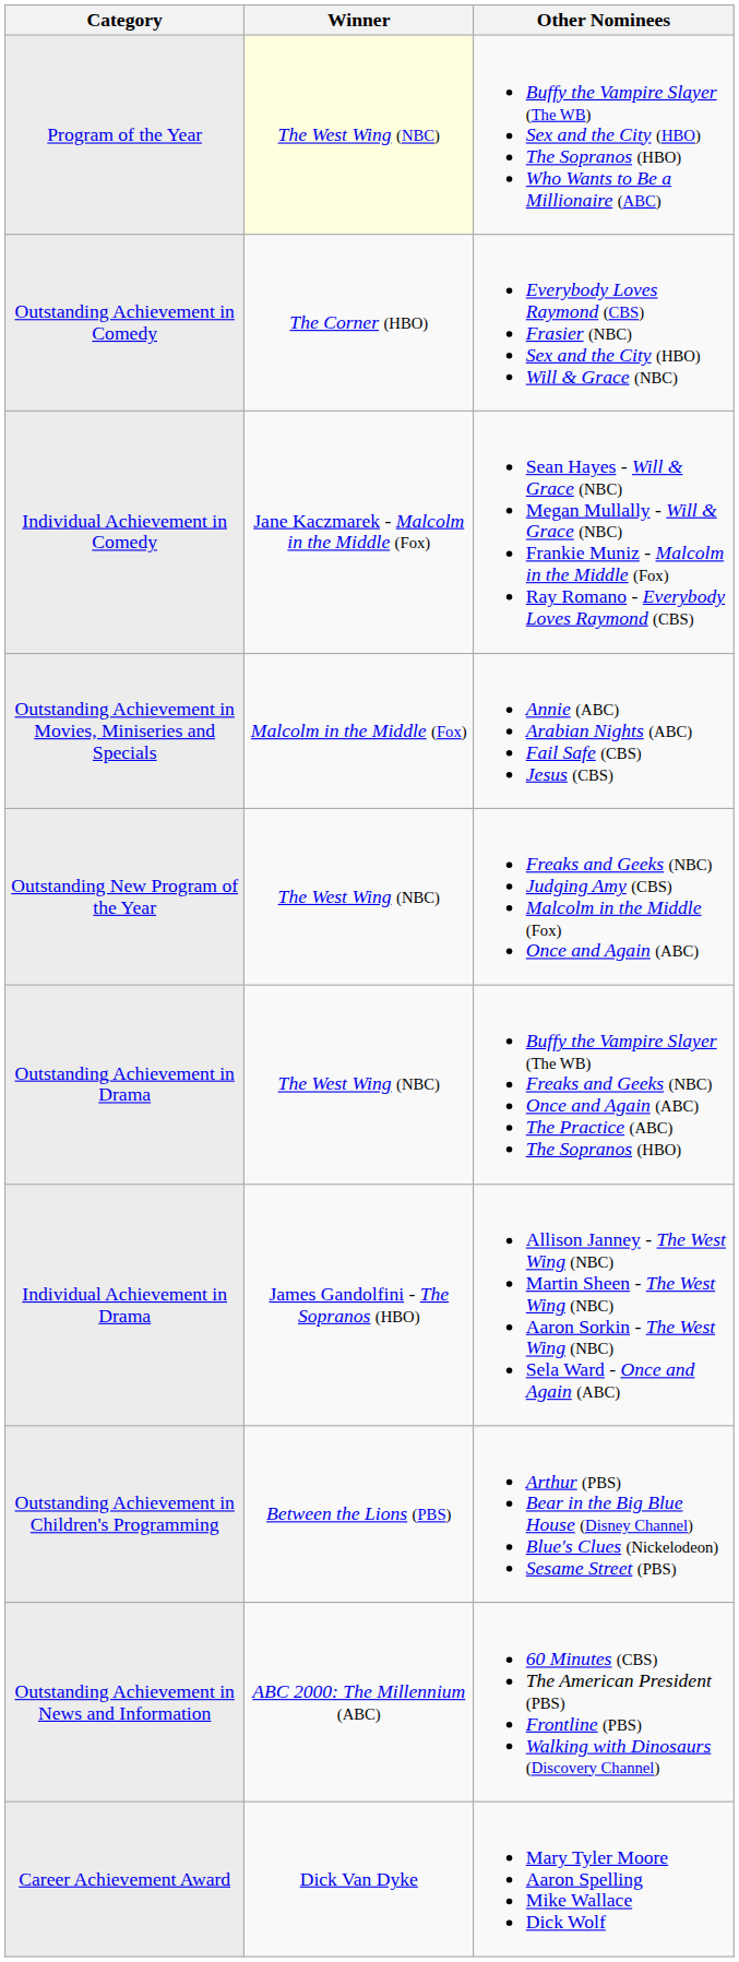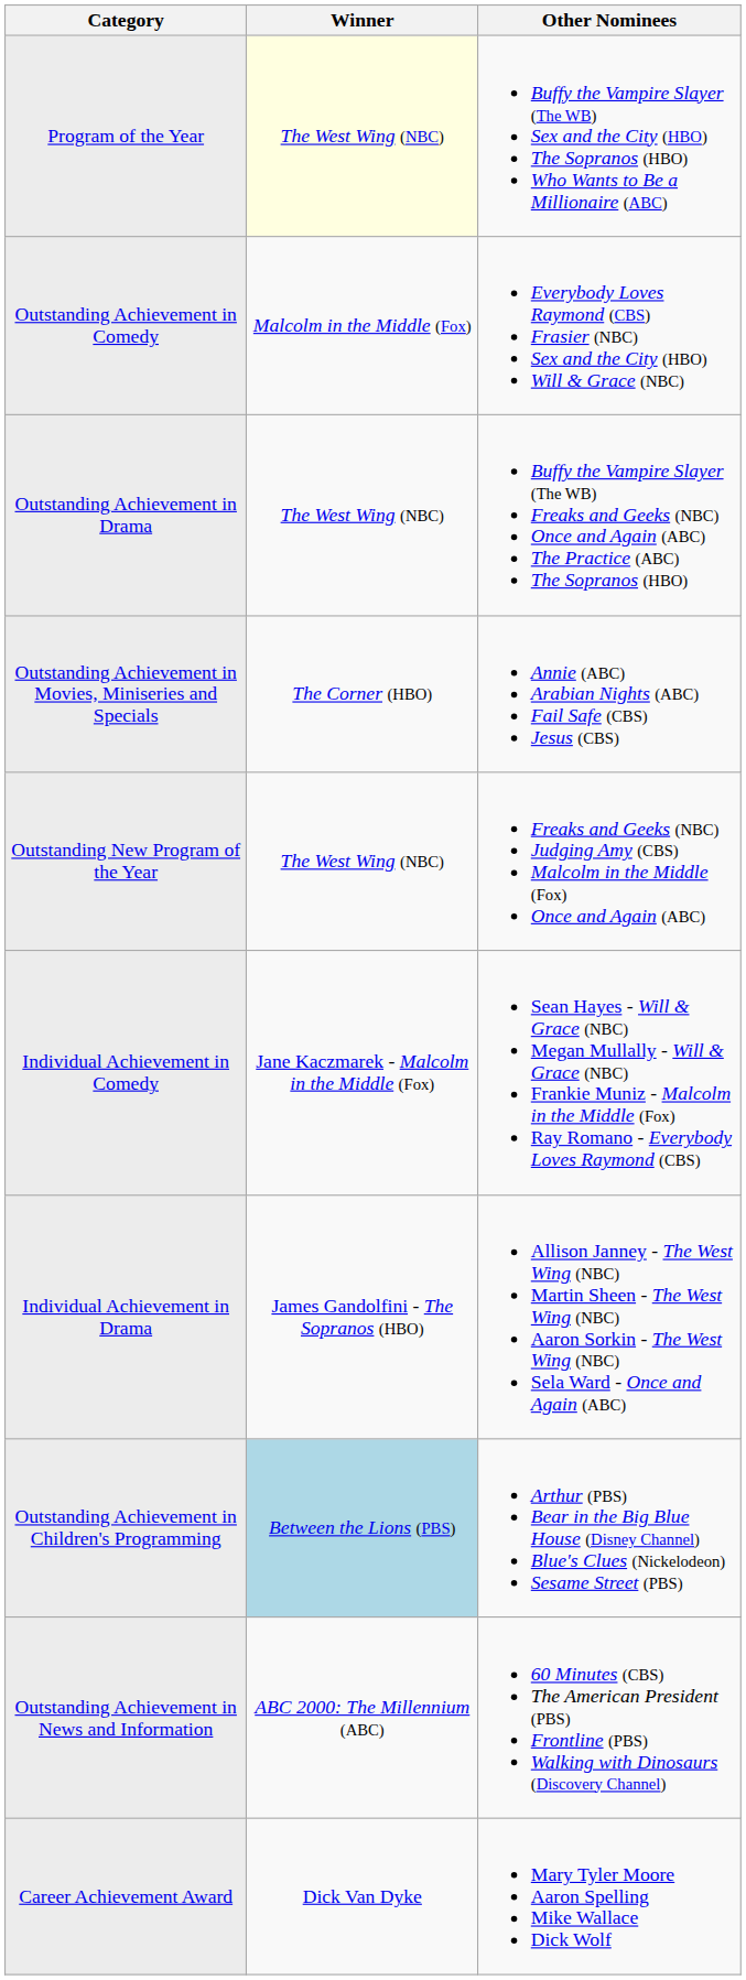Outstanding Achievement in Comedy | Winner: The Corner (HBO) -> Malcolm in the Middle (Fox)
rows swapped: Outstanding Achievement in Drama <-> Individual Achievement in Comedy
Outstanding Achievement in Movies, Miniseries and Specials | Winner: Malcolm in the Middle (Fox) -> The Corner (HBO)
Outstanding Achievement in Children's Programming | Winner: no background -> lightblue background
